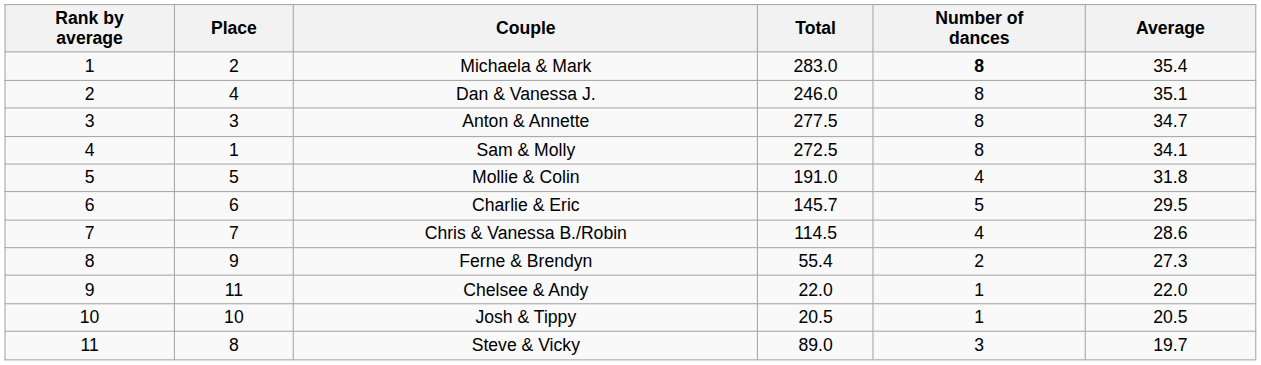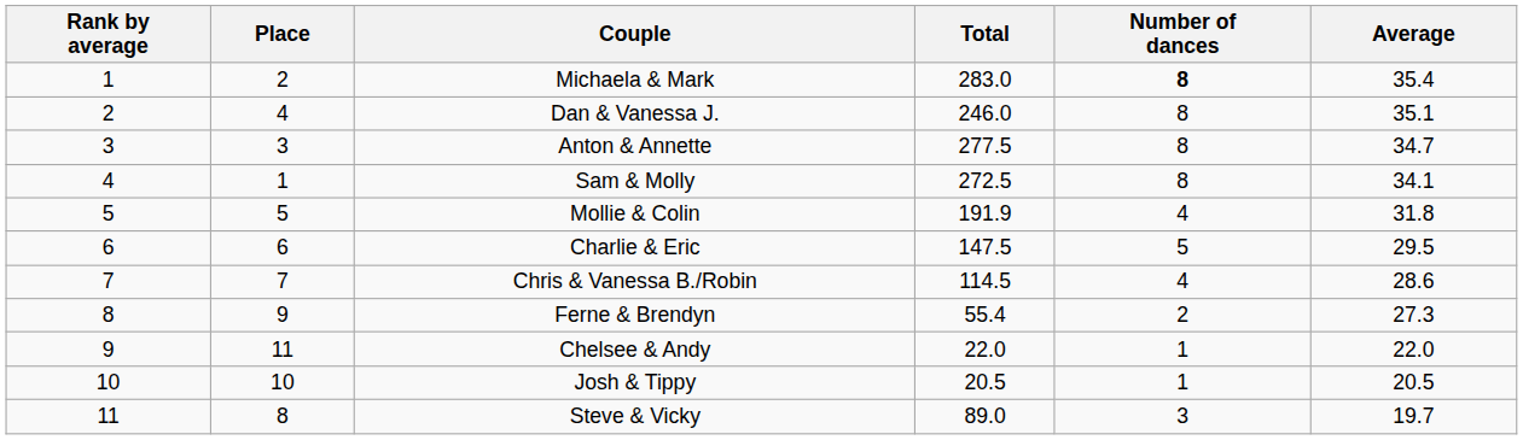Mollie & Colin | Total: 191.0 -> 191.9
Charlie & Eric | Total: 145.7 -> 147.5
